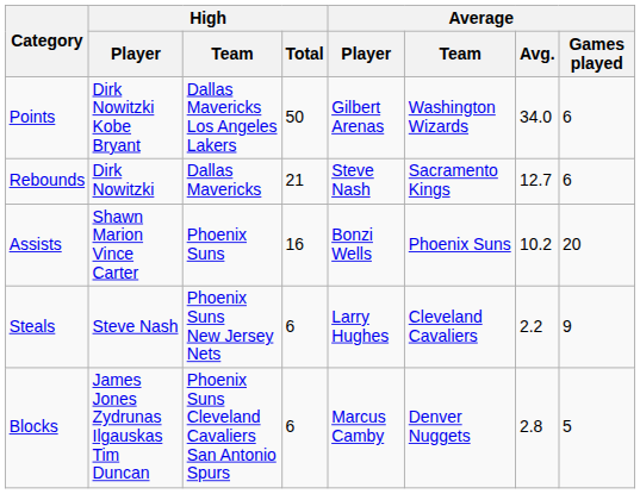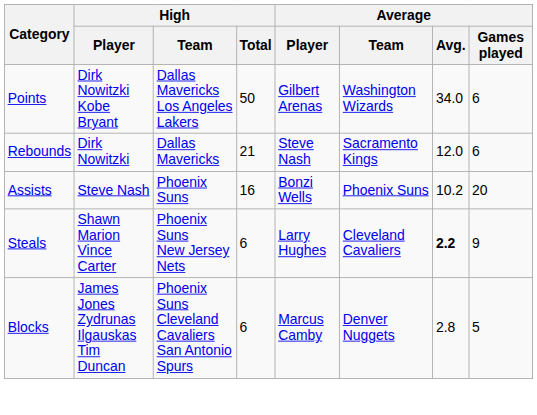Rebounds | Average / Avg.: 12.7 -> 12.0
Assists | High / Player: Shawn Marion Vince Carter -> Steve Nash
Steals | High / Player: Steve Nash -> Shawn Marion Vince Carter
Steals | Average / Avg.: normal -> bold
